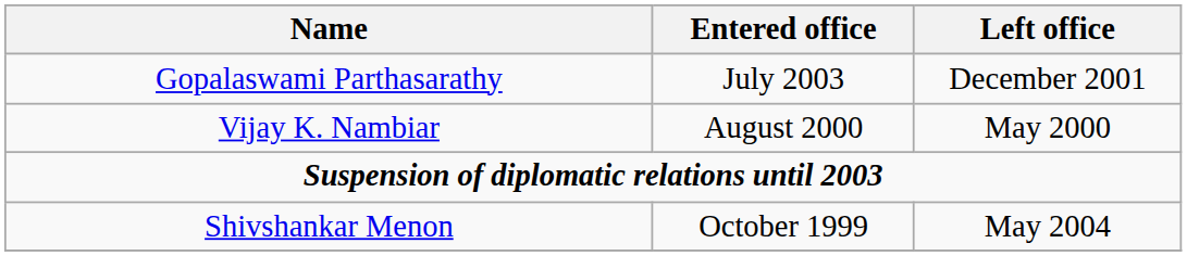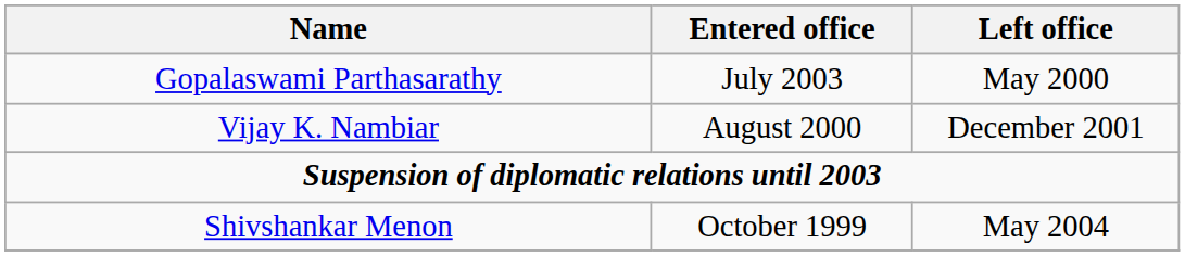Gopalaswami Parthasarathy | Left office: December 2001 -> May 2000
Vijay K. Nambiar | Left office: May 2000 -> December 2001
